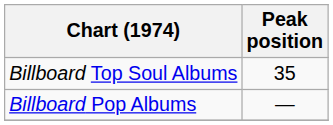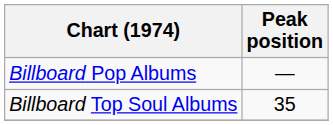rows swapped: Billboard Pop Albums <-> Billboard Top Soul Albums
